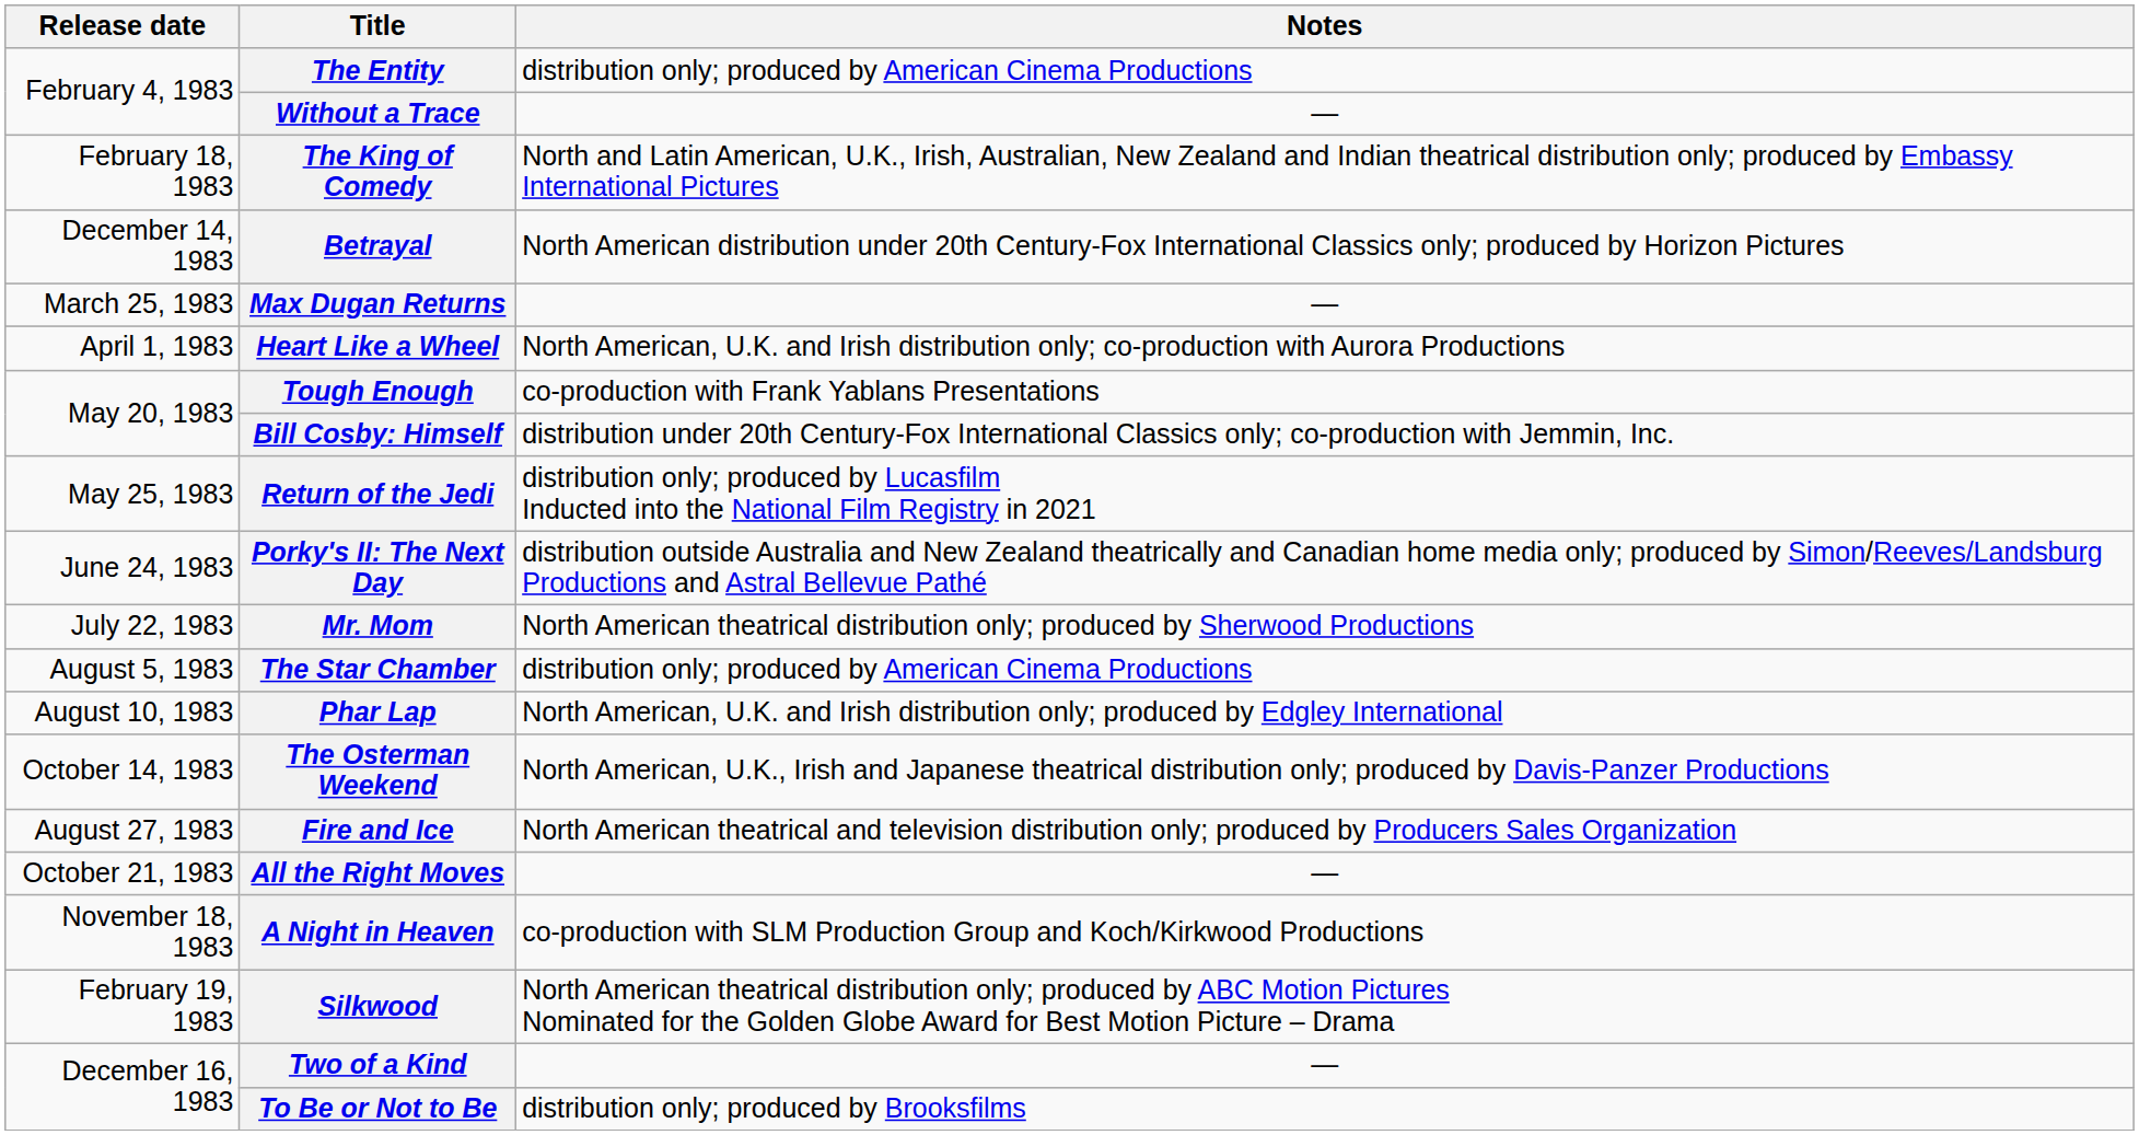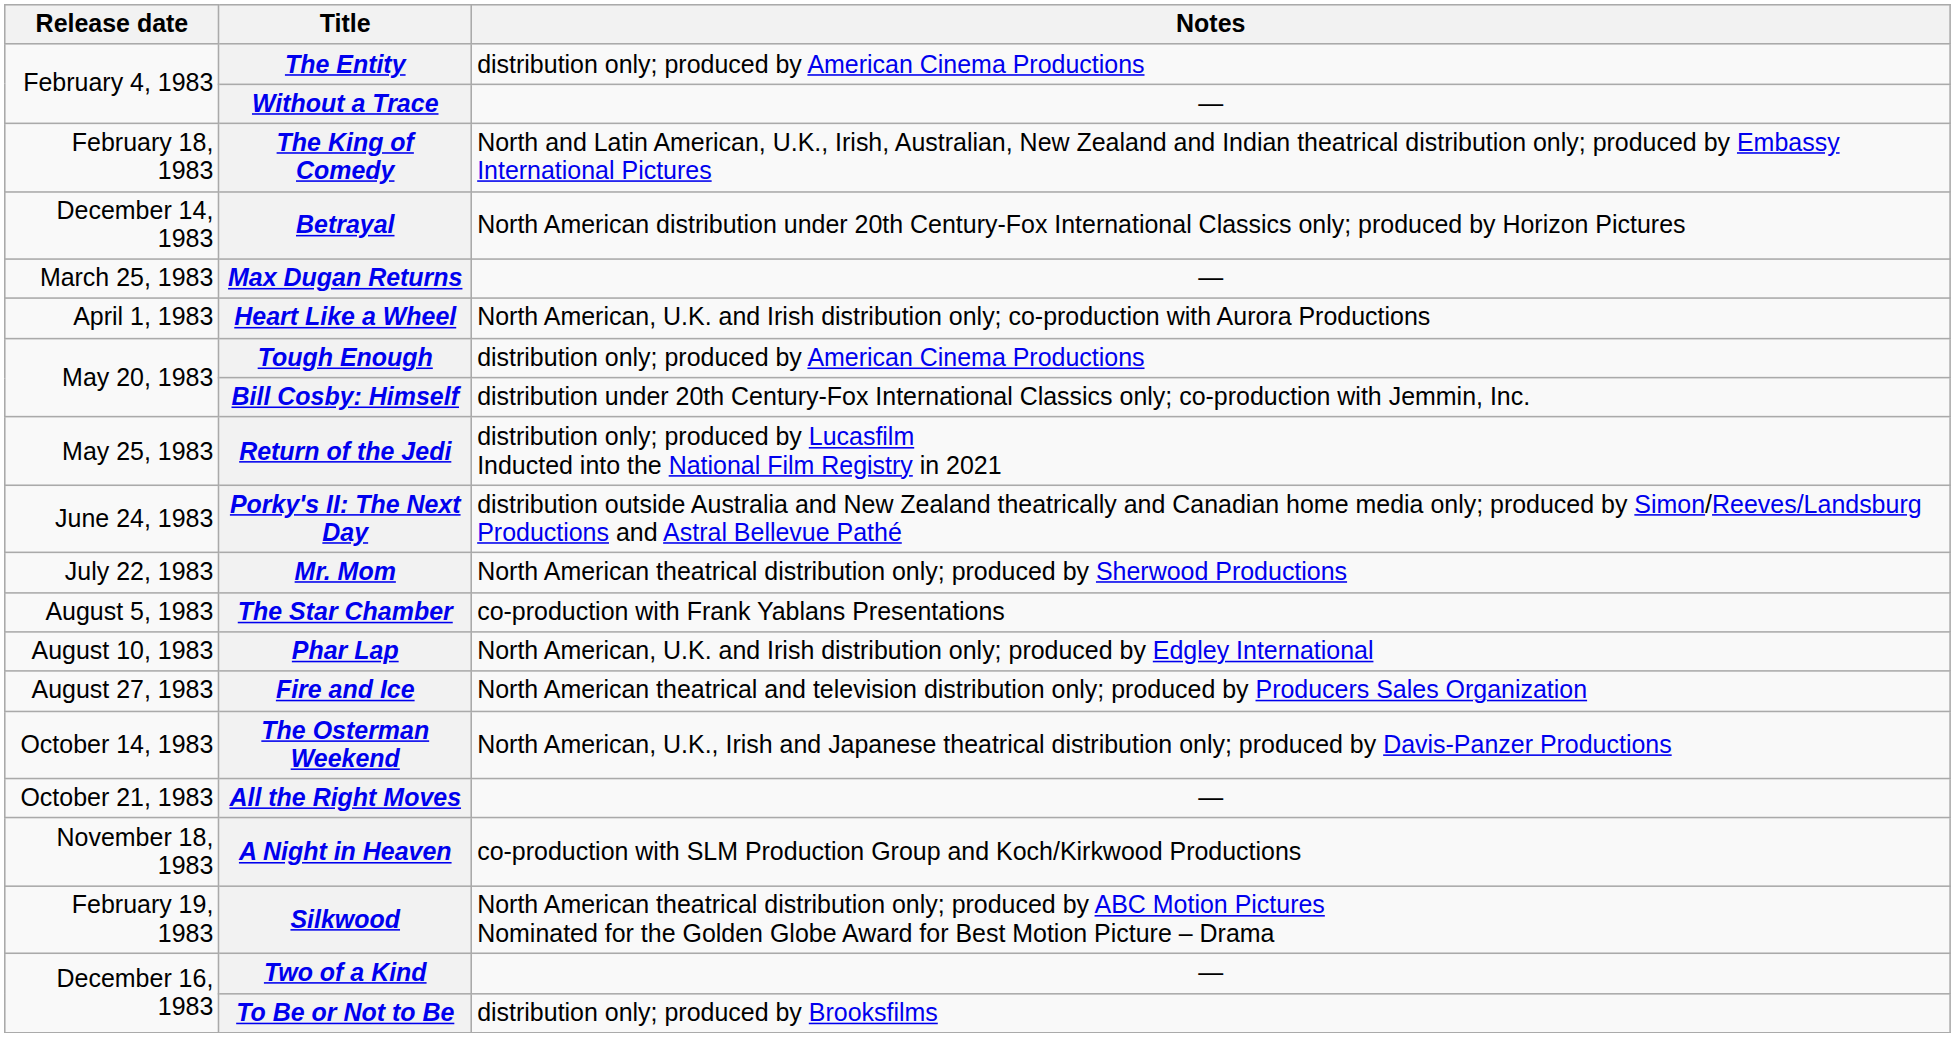Tough Enough | Notes: co-production with Frank Yablans Presentations -> distribution only; produced by American Cinema Productions
The Star Chamber | Notes: distribution only; produced by American Cinema Productions -> co-production with Frank Yablans Presentations
rows swapped: Fire and Ice <-> The Osterman Weekend
